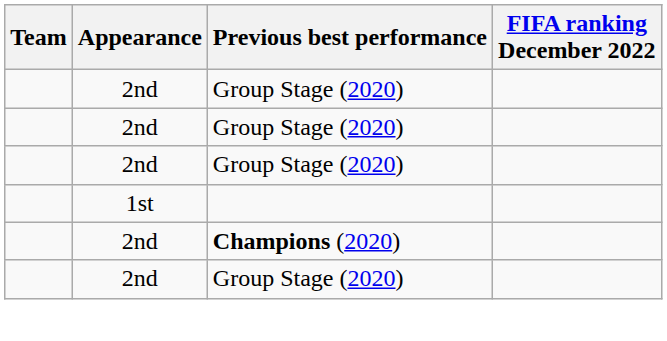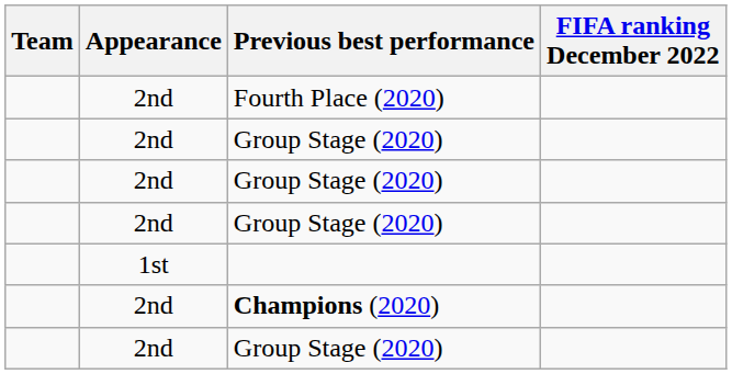+ row: 2nd | Fourth Place (2020)
